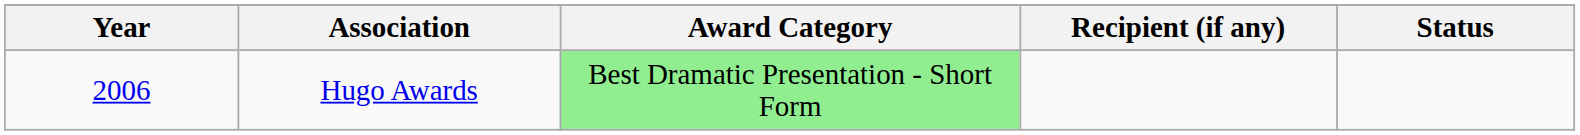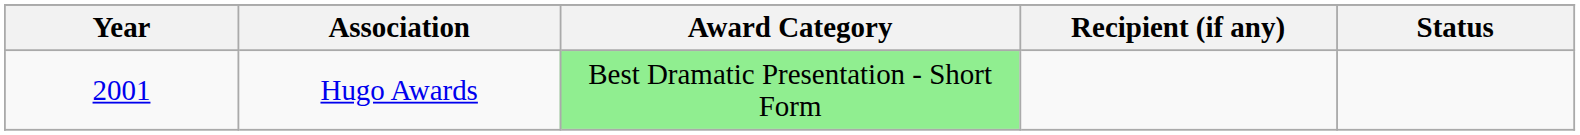Hugo Awards | Year: 2006 -> 2001
